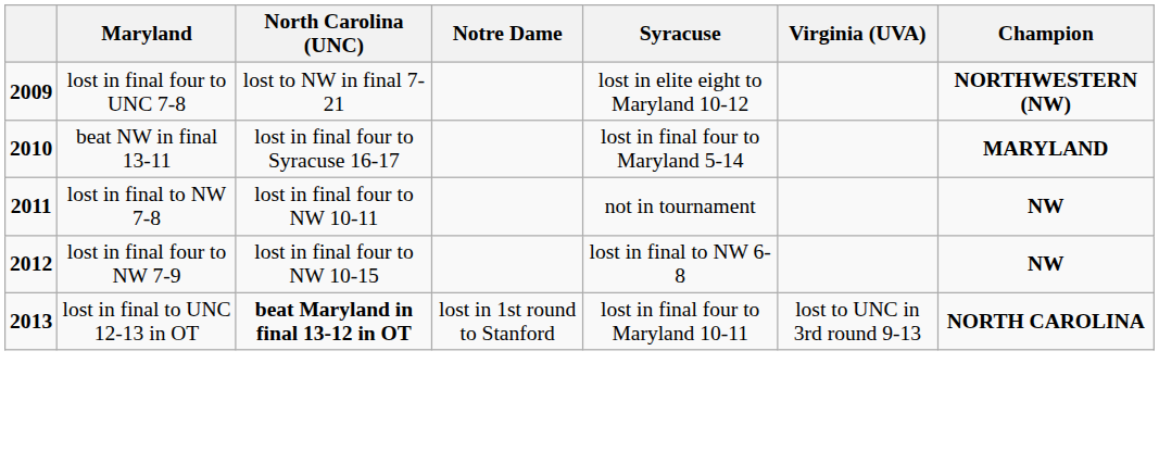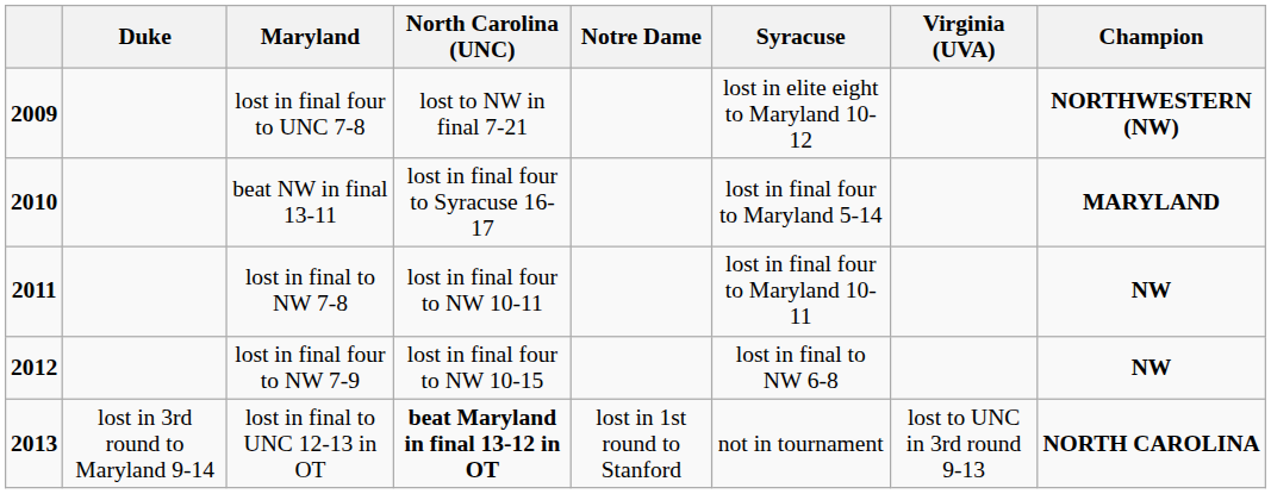+ column: Duke | lost in 3rd round to Maryland 9-14
lost in final to NW 7-8 | Syracuse: not in tournament -> lost in final four to Maryland 10-11
lost in final to UNC 12-13 in OT | Syracuse: lost in final four to Maryland 10-11 -> not in tournament
